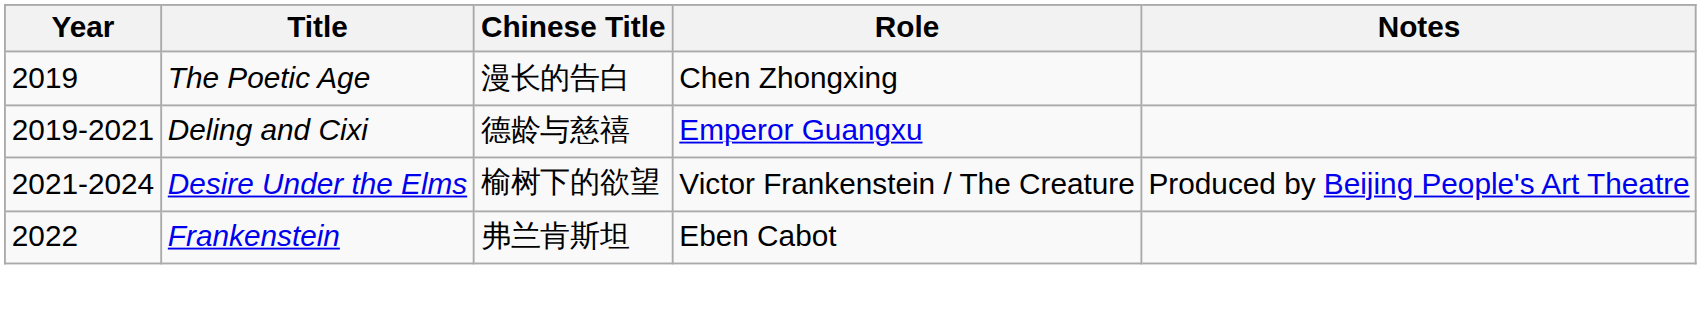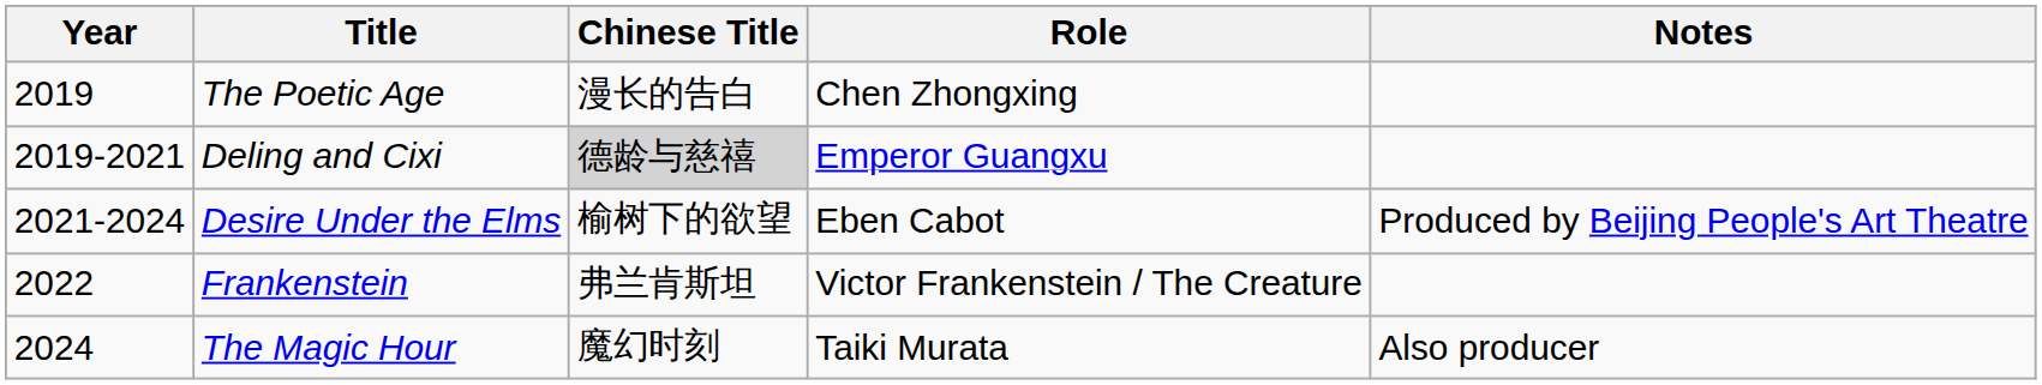Deling and Cixi | Chinese Title: no background -> lightgrey background
Desire Under the Elms | Role: Victor Frankenstein / The Creature -> Eben Cabot
Frankenstein | Role: Eben Cabot -> Victor Frankenstein / The Creature
+ row: 2024 | The Magic Hour | 魔幻时刻 | Taiki Murata | Also producer
